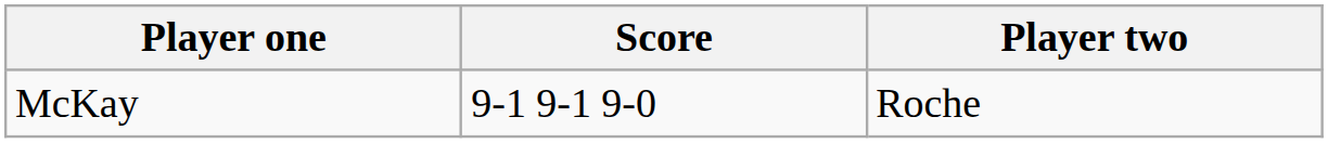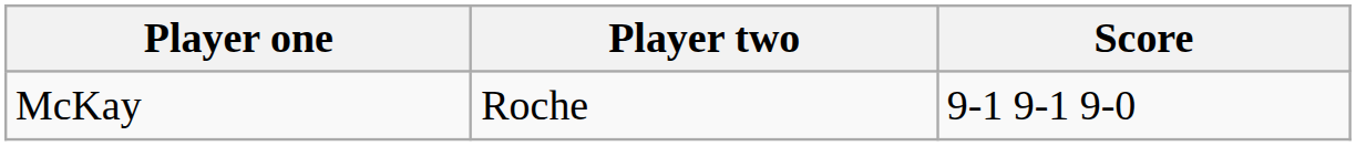columns swapped: Player two <-> Score
